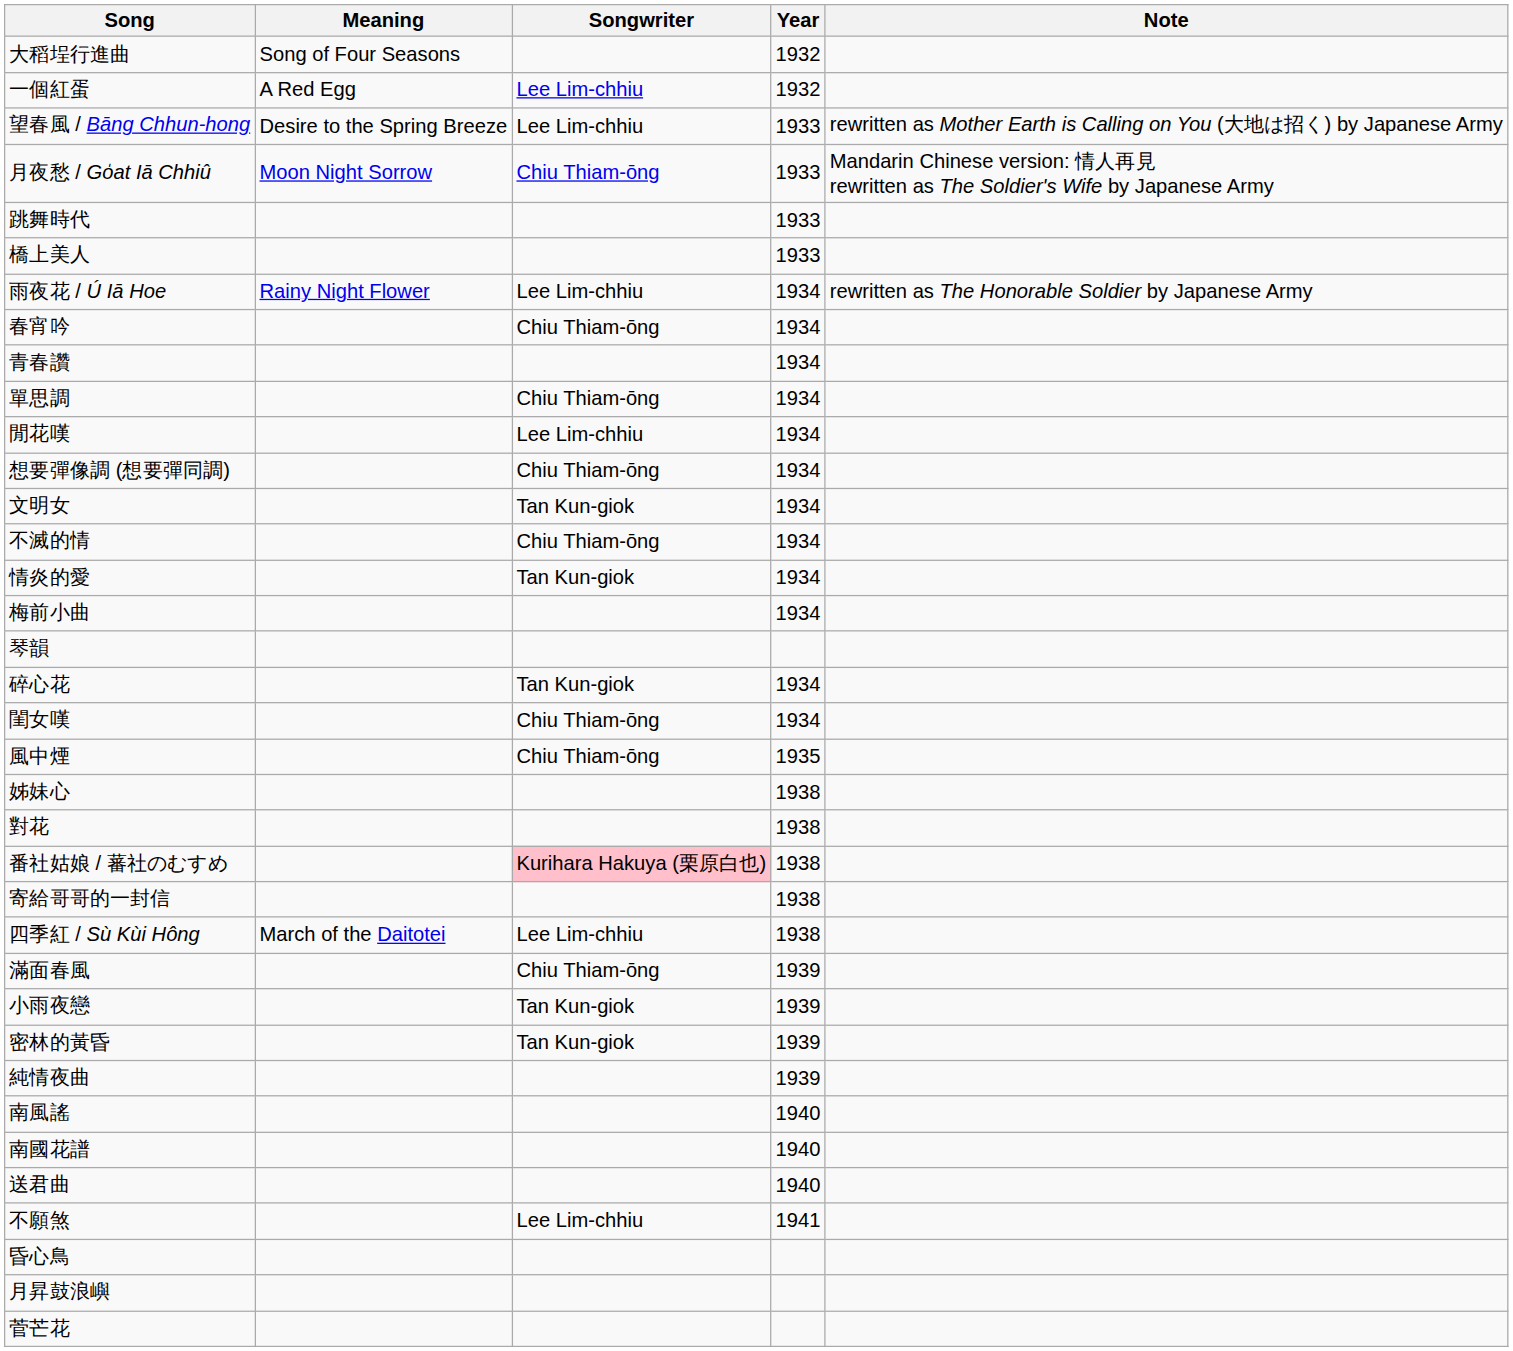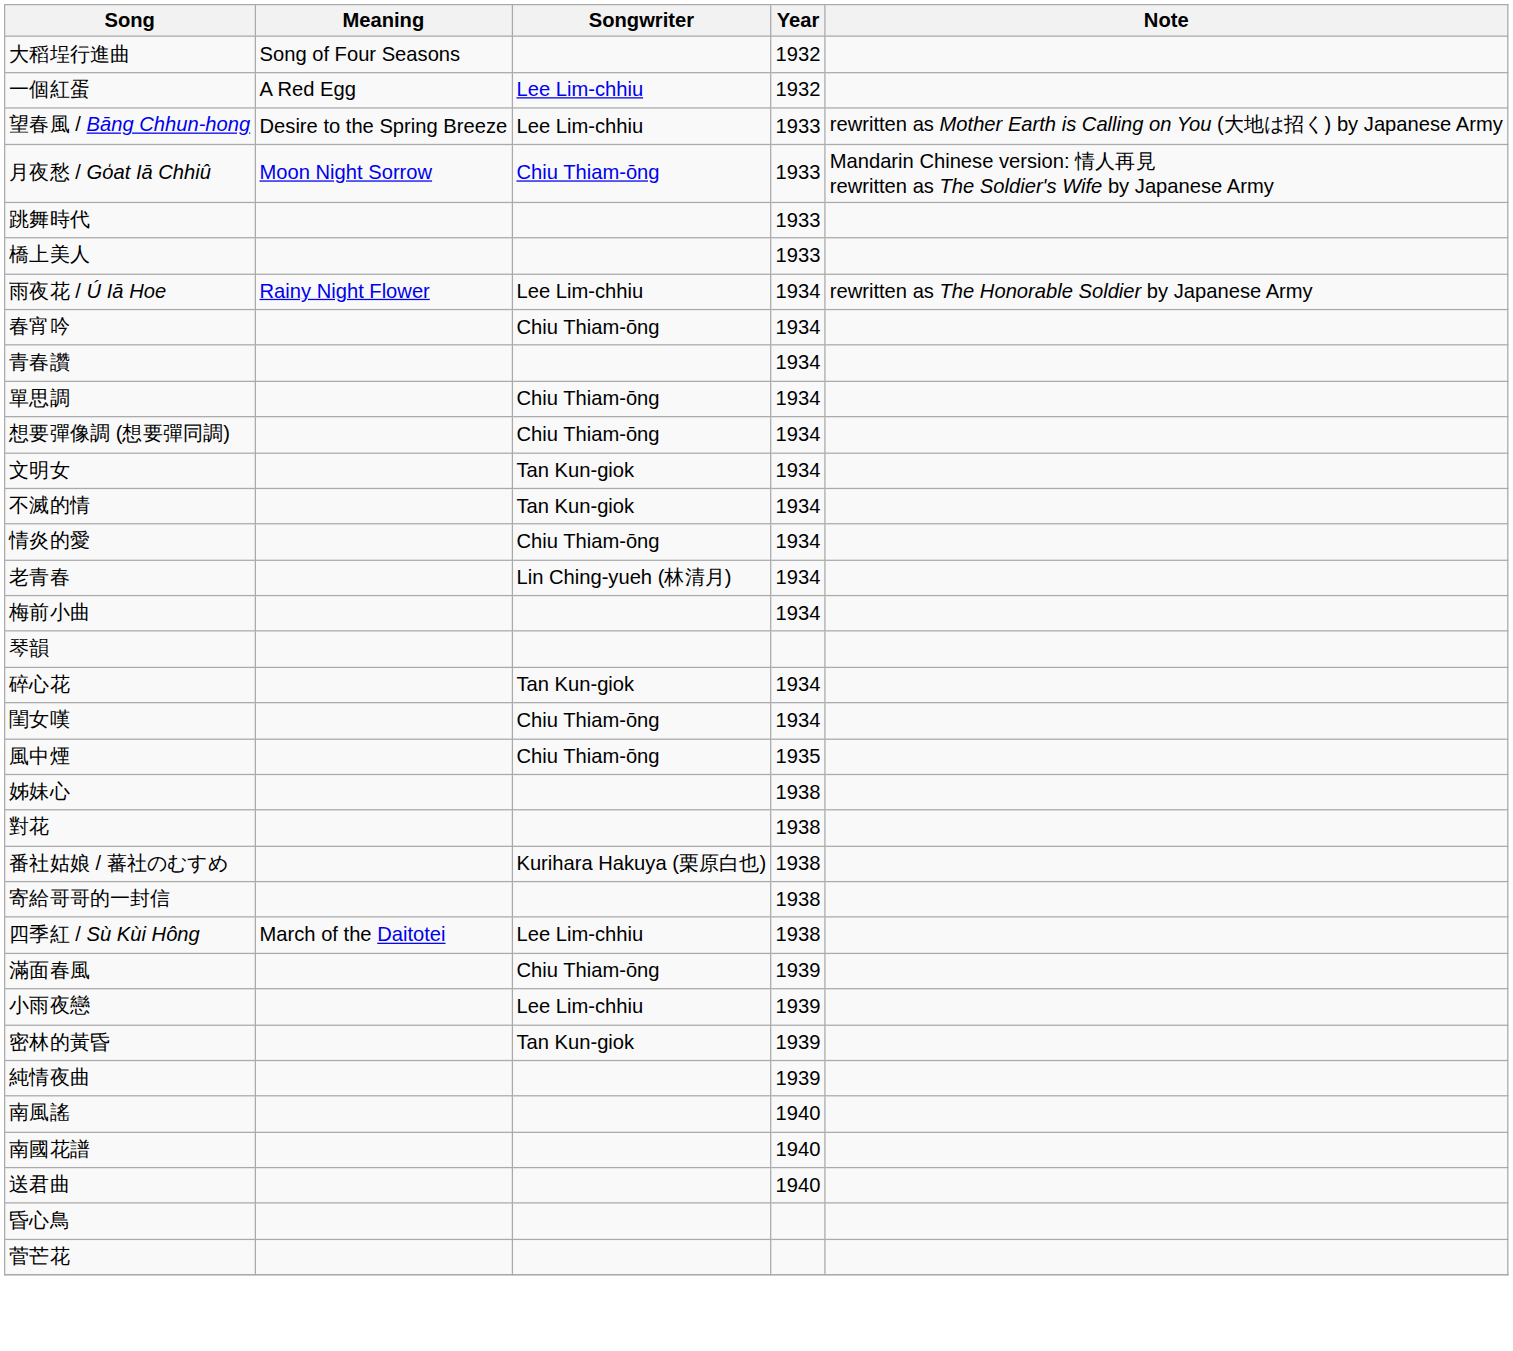- row: 閒花嘆 | Lee Lim-chhiu | 1934
不滅的情 | Songwriter: Chiu Thiam-ōng -> Tan Kun-giok
情炎的愛 | Songwriter: Tan Kun-giok -> Chiu Thiam-ōng
+ row: 老青春 | Lin Ching-yueh (林清月) | 1934
番社姑娘 / 蕃社のむすめ | Songwriter: pink background -> no background
小雨夜戀 | Songwriter: Tan Kun-giok -> Lee Lim-chhiu
- row: 不願煞 | Lee Lim-chhiu | 1941
- row: 月昇鼓浪嶼
